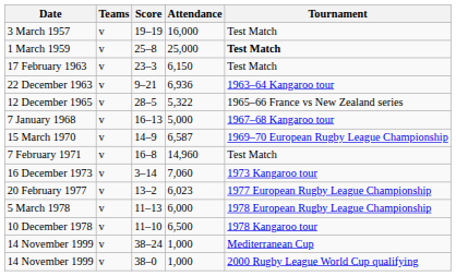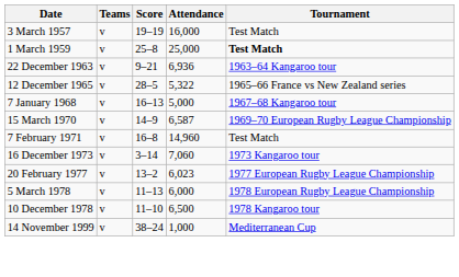- row: 17 February 1963 | v | 23–3 | 6,150 | Test Match
- row: 14 November 1999 | v | 38–0 | 1,000 | 2000 Rugby League World Cup qualifying
